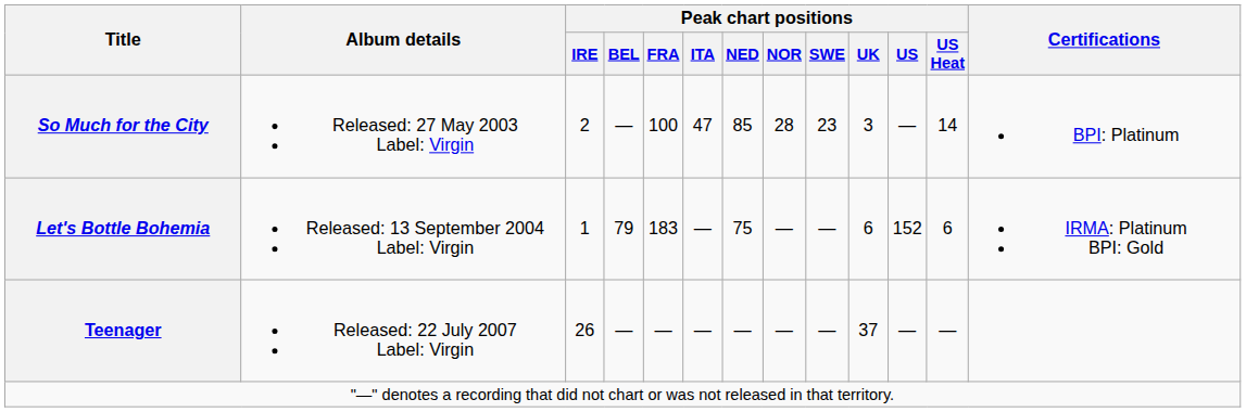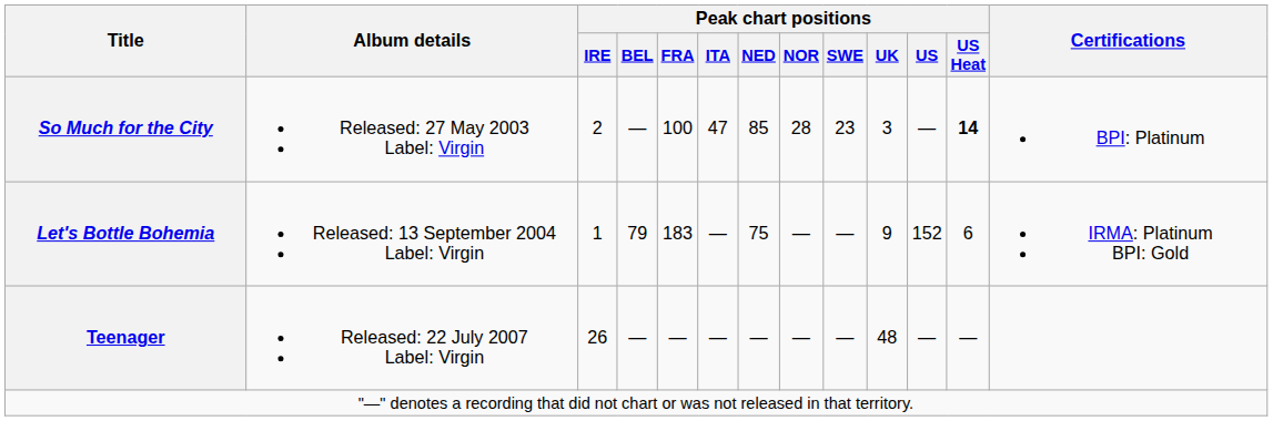So Much for the City | Peak chart positions / US Heat: normal -> bold
Let's Bottle Bohemia | Peak chart positions / UK: 6 -> 9
Teenager | Peak chart positions / UK: 37 -> 48
